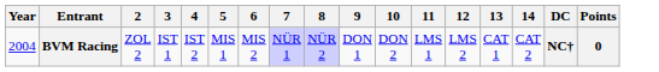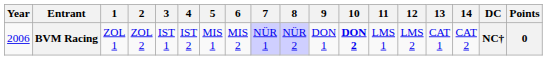+ column: 1 | ZOL 1
BVM Racing | Year: 2004 -> 2006
BVM Racing | 10: normal -> bold
